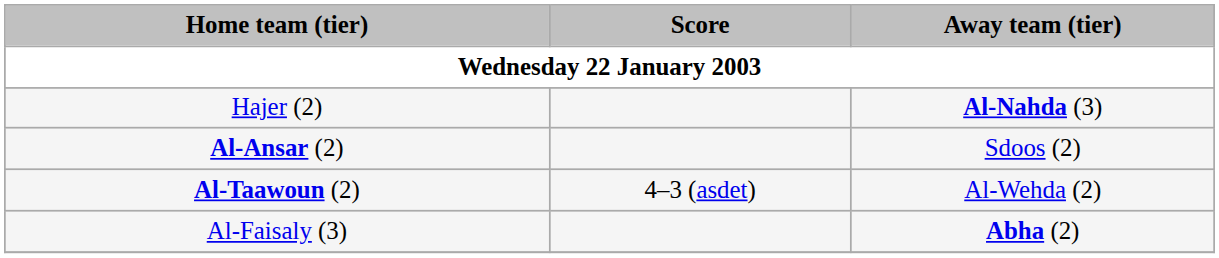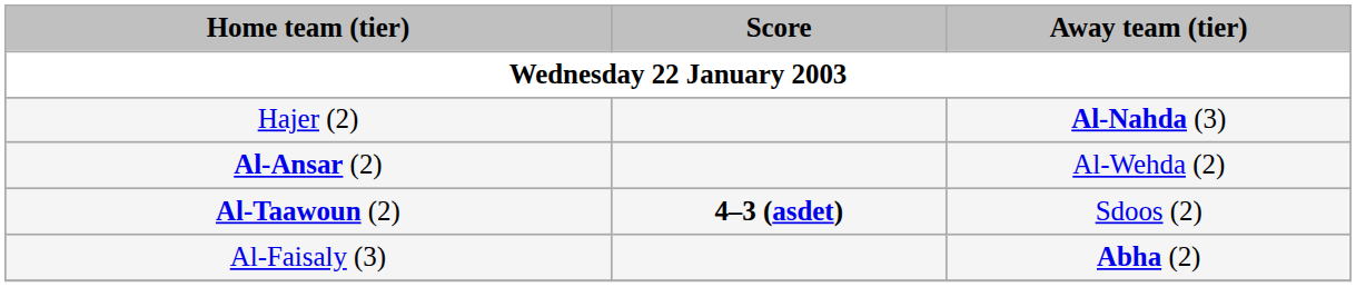Al-Ansar (2) | Away team (tier): Sdoos (2) -> Al-Wehda (2)
Al-Taawoun (2) | Score: normal -> bold
Al-Taawoun (2) | Away team (tier): Al-Wehda (2) -> Sdoos (2)
